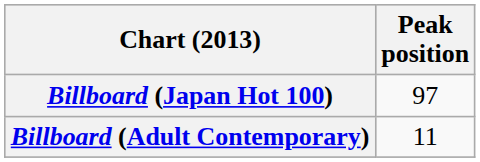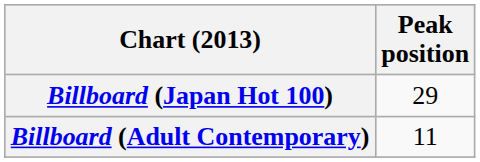Billboard (Japan Hot 100) | Peak position: 97 -> 29
